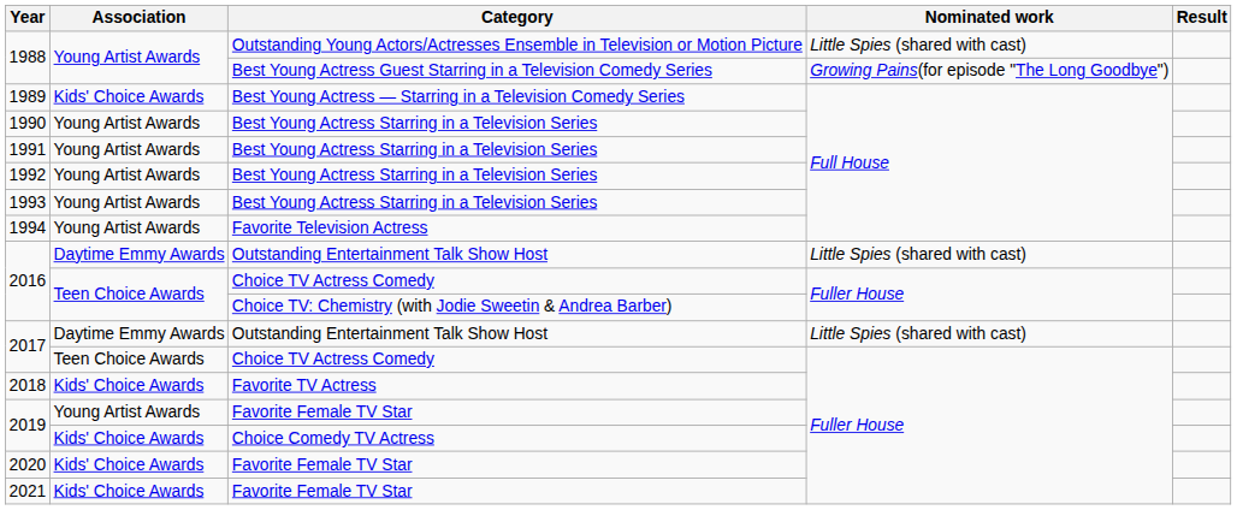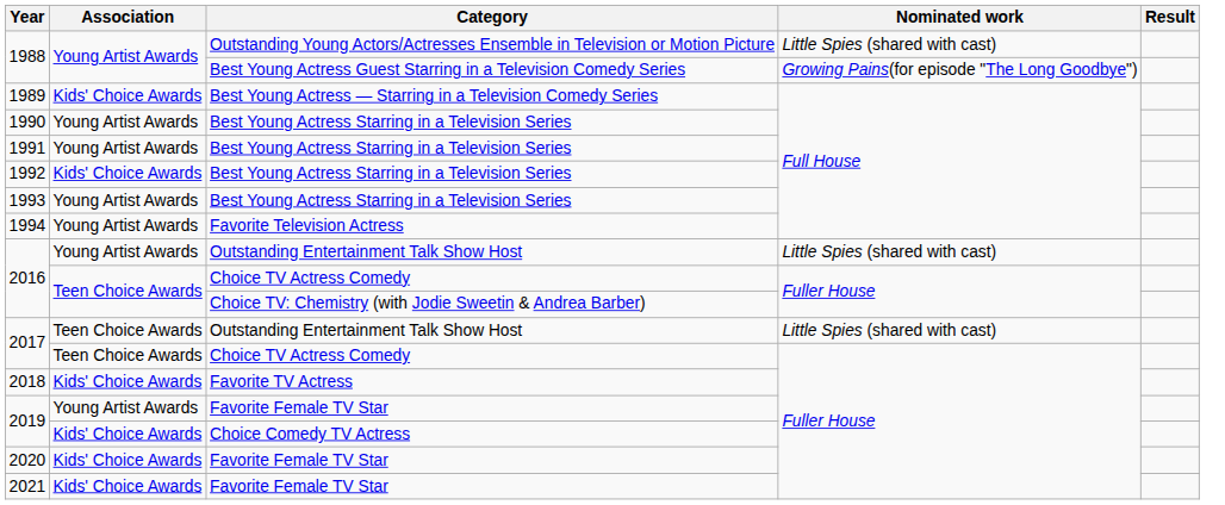1992 | Association: Young Artist Awards -> Kids' Choice Awards
2016 / Outstanding Entertainment Talk Show Host | Association: Daytime Emmy Awards -> Young Artist Awards
2017 / Outstanding Entertainment Talk Show Host | Association: Daytime Emmy Awards -> Teen Choice Awards
